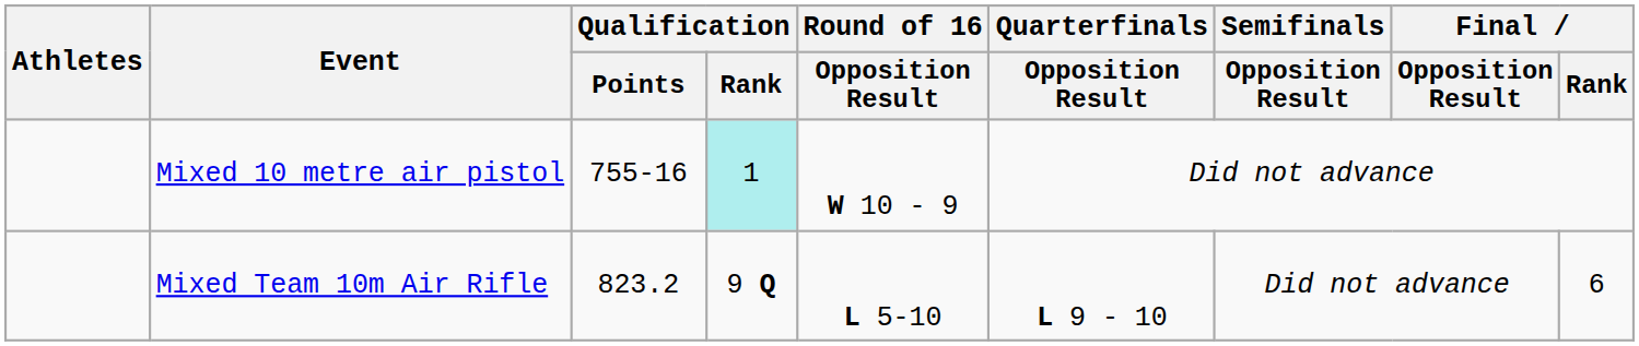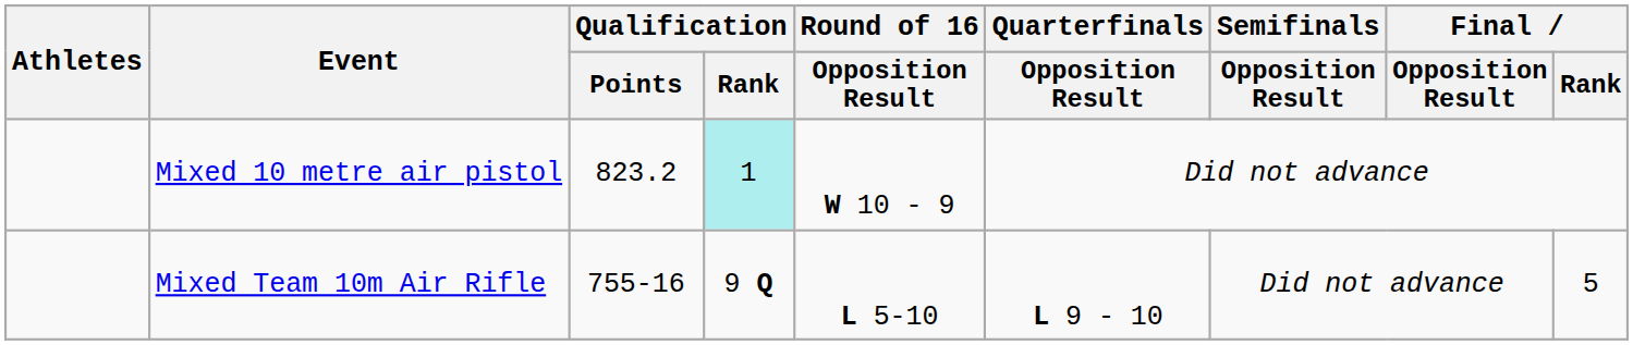Mixed 10 metre air pistol | Qualification / Points: 755-16 -> 823.2
Mixed Team 10m Air Rifle | Qualification / Points: 823.2 -> 755-16
Mixed Team 10m Air Rifle | Final / Rank: 6 -> 5
